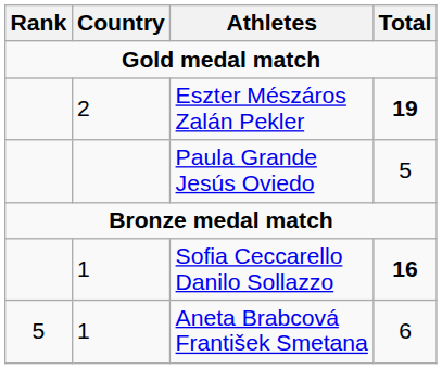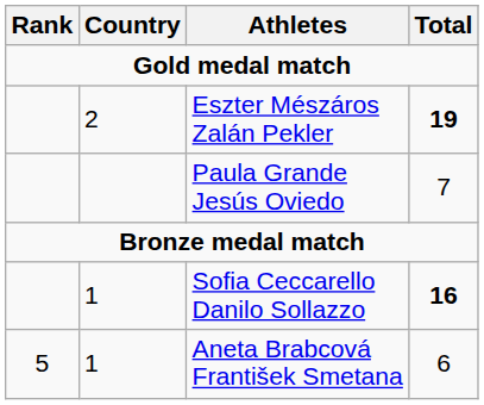Paula Grande Jesús Oviedo | Total: 5 -> 7
